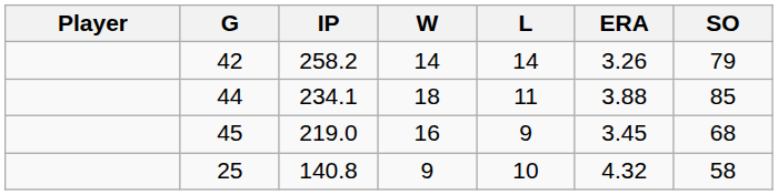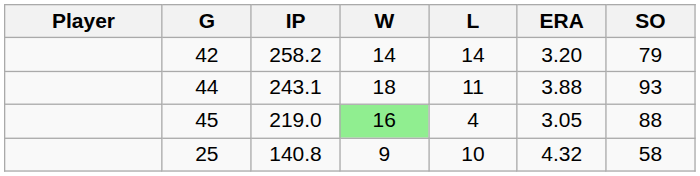42 | ERA: 3.26 -> 3.20
44 | IP: 234.1 -> 243.1
44 | SO: 85 -> 93
45 | W: no background -> lightgreen background
45 | L: 9 -> 4
45 | ERA: 3.45 -> 3.05
45 | SO: 68 -> 88
